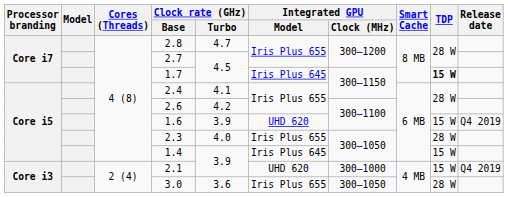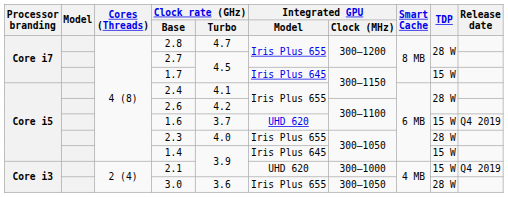1.7 | TDP: bold -> normal
1.6 | Clock rate (GHz) / Turbo: 3.9 -> 3.7
